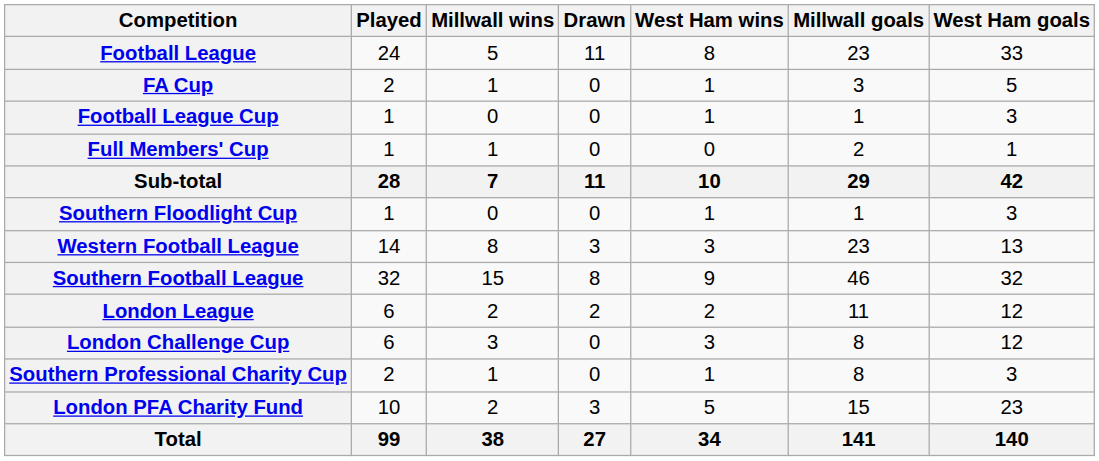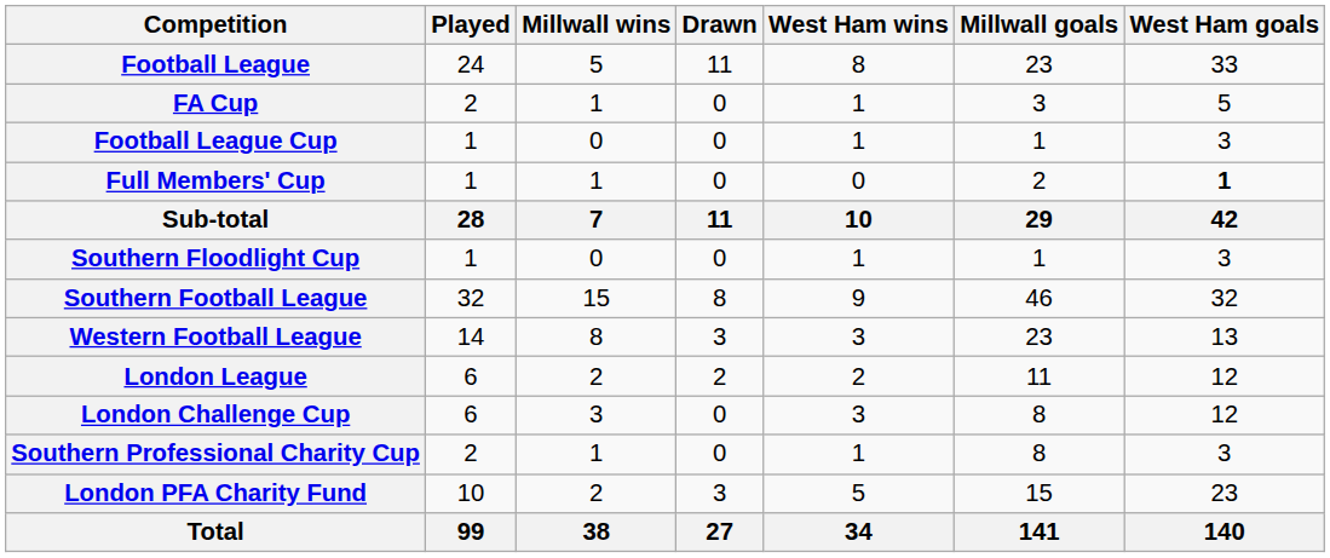Full Members' Cup | West Ham goals: normal -> bold
rows swapped: Southern Football League <-> Western Football League
